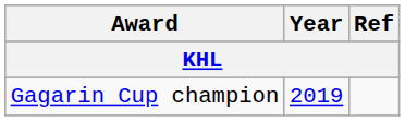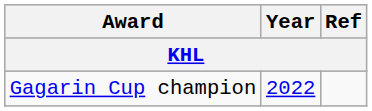Gagarin Cup champion | Year: 2019 -> 2022
